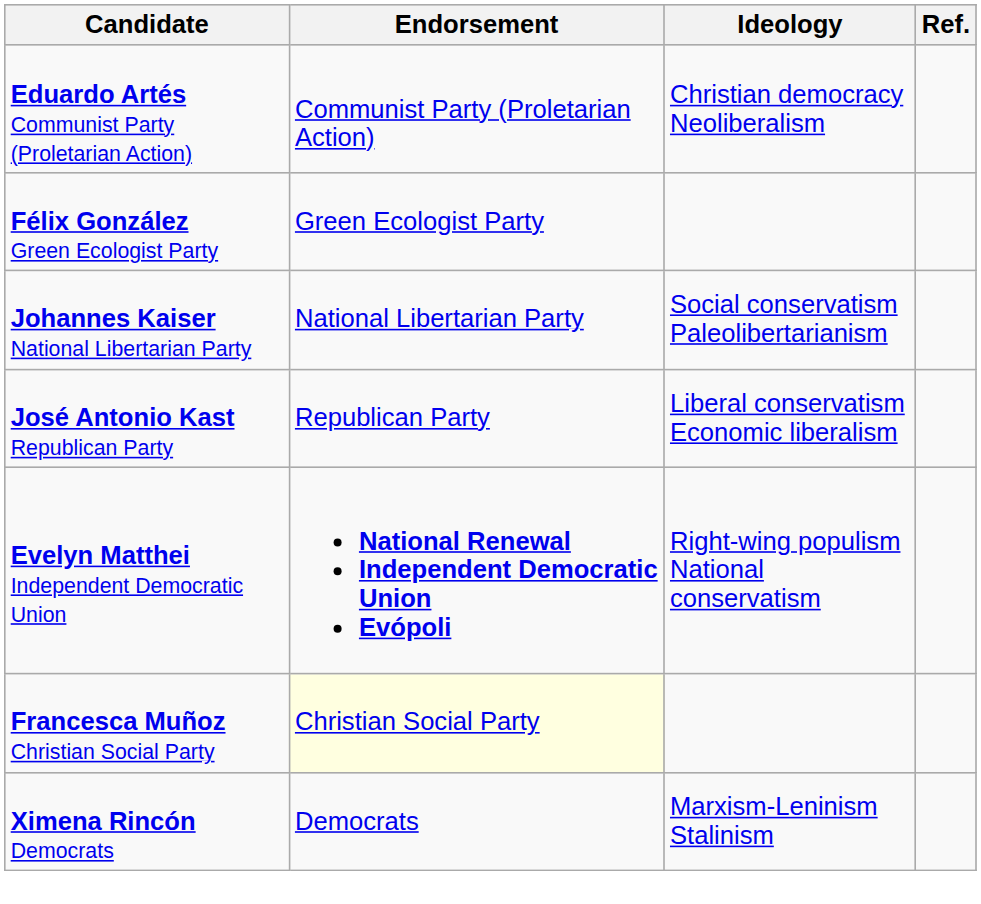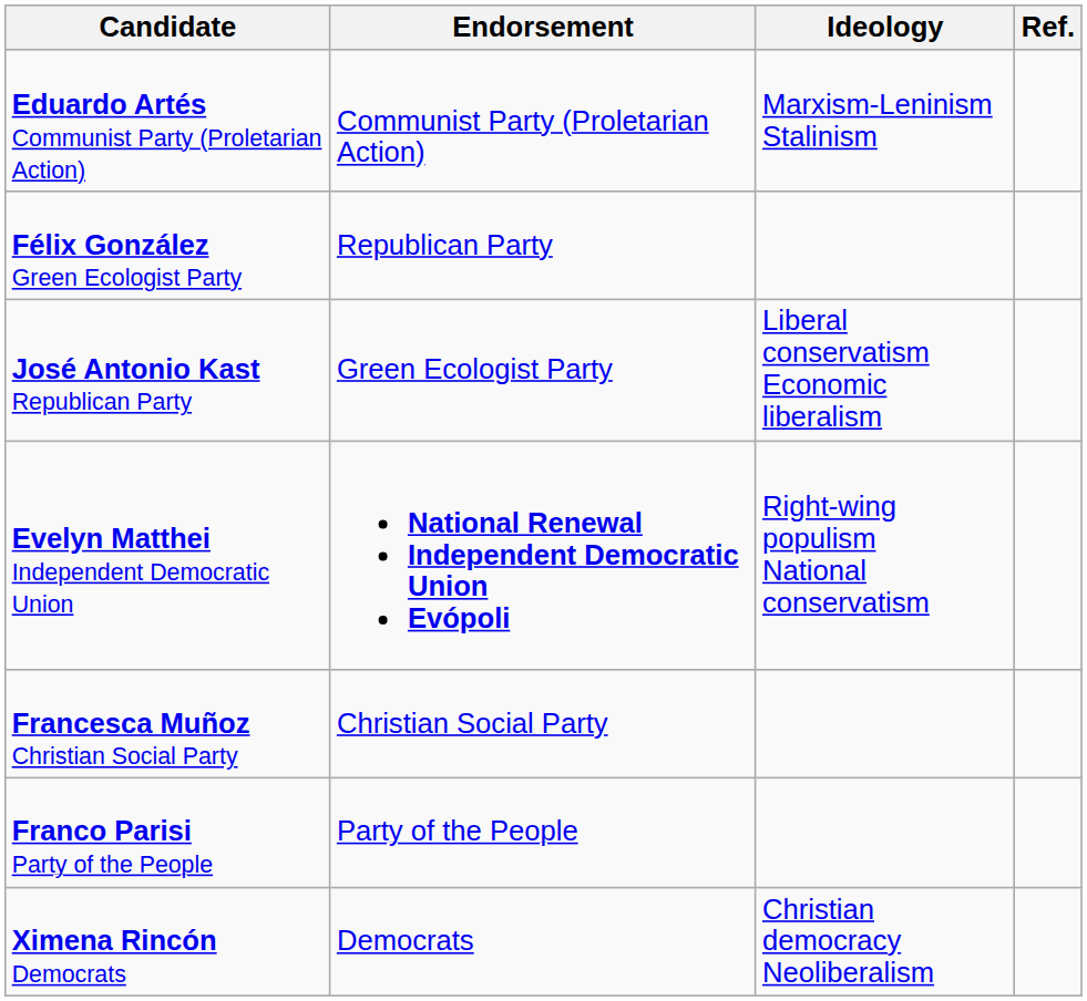Eduardo Artés Communist Party (Proletarian Action) | Ideology: Christian democracy Neoliberalism -> Marxism-Leninism Stalinism
Félix González Green Ecologist Party | Endorsement: Green Ecologist Party -> Republican Party
- row: Johannes Kaiser National Libertarian Party | National Libertarian Party | Social conservatism Paleolibertarianism
José Antonio Kast Republican Party | Endorsement: Republican Party -> Green Ecologist Party
Francesca Muñoz Christian Social Party | Endorsement: lightyellow background -> no background
+ row: Franco Parisi Party of the People | Party of the People
Ximena Rincón Democrats | Ideology: Marxism-Leninism Stalinism -> Christian democracy Neoliberalism
